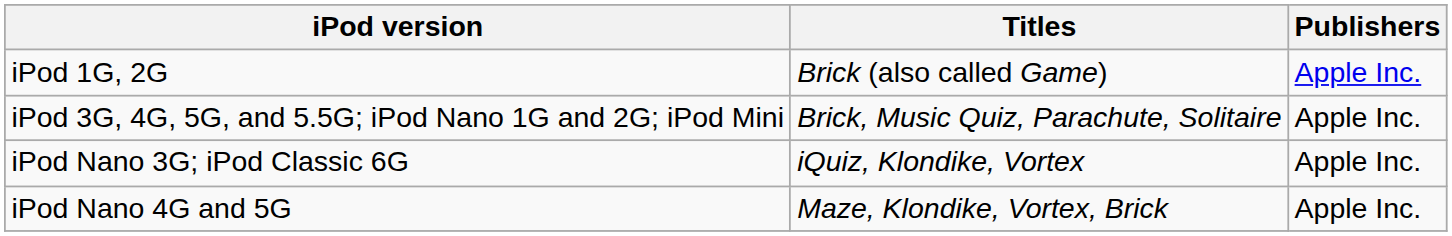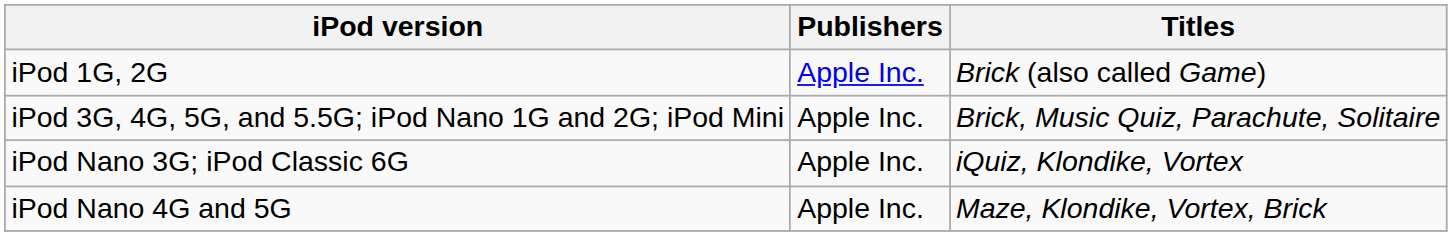columns swapped: Titles <-> Publishers
